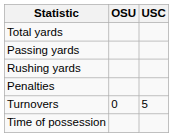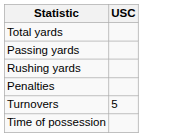- column: OSU | 0
